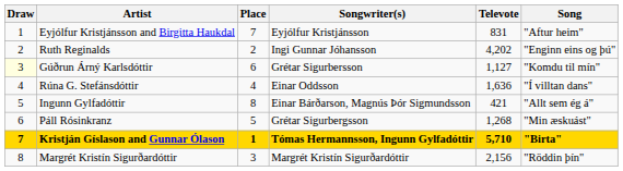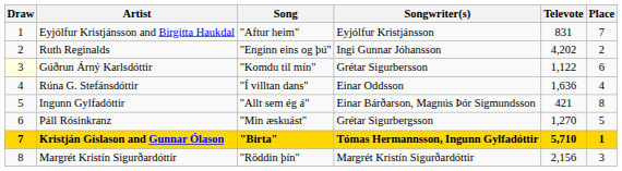columns swapped: Song <-> Place
Gúðrun Árný Karlsdóttir | Televote: 1,127 -> 1,122
Páll Rósinkranz | Televote: 1,268 -> 1,270
